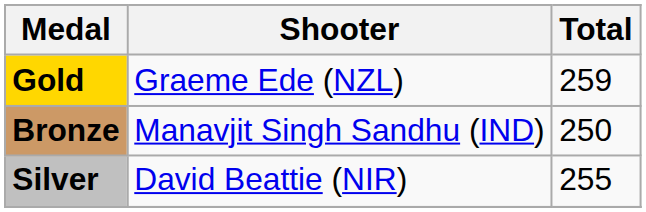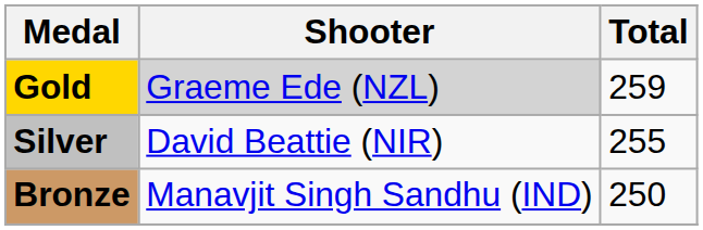Gold | Shooter: no background -> lightgrey background
rows swapped: Silver <-> Bronze
